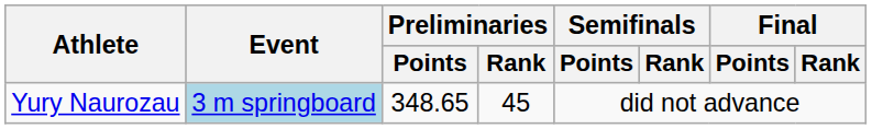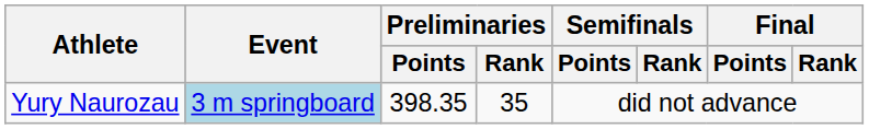Yury Naurozau | Preliminaries / Points: 348.65 -> 398.35
Yury Naurozau | Preliminaries / Rank: 45 -> 35
